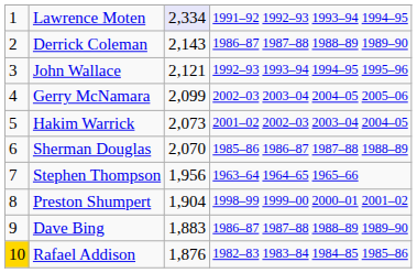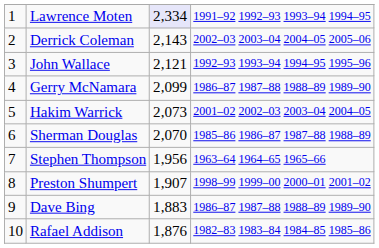Derrick Coleman | column 4: 1986–87 1987–88 1988–89 1989–90 -> 2002–03 2003–04 2004–05 2005–06
Gerry McNamara | column 4: 2002–03 2003–04 2004–05 2005–06 -> 1986–87 1987–88 1988–89 1989–90
Preston Shumpert | column 3: 1,904 -> 1,907
Rafael Addison | column 1: gold background -> no background
